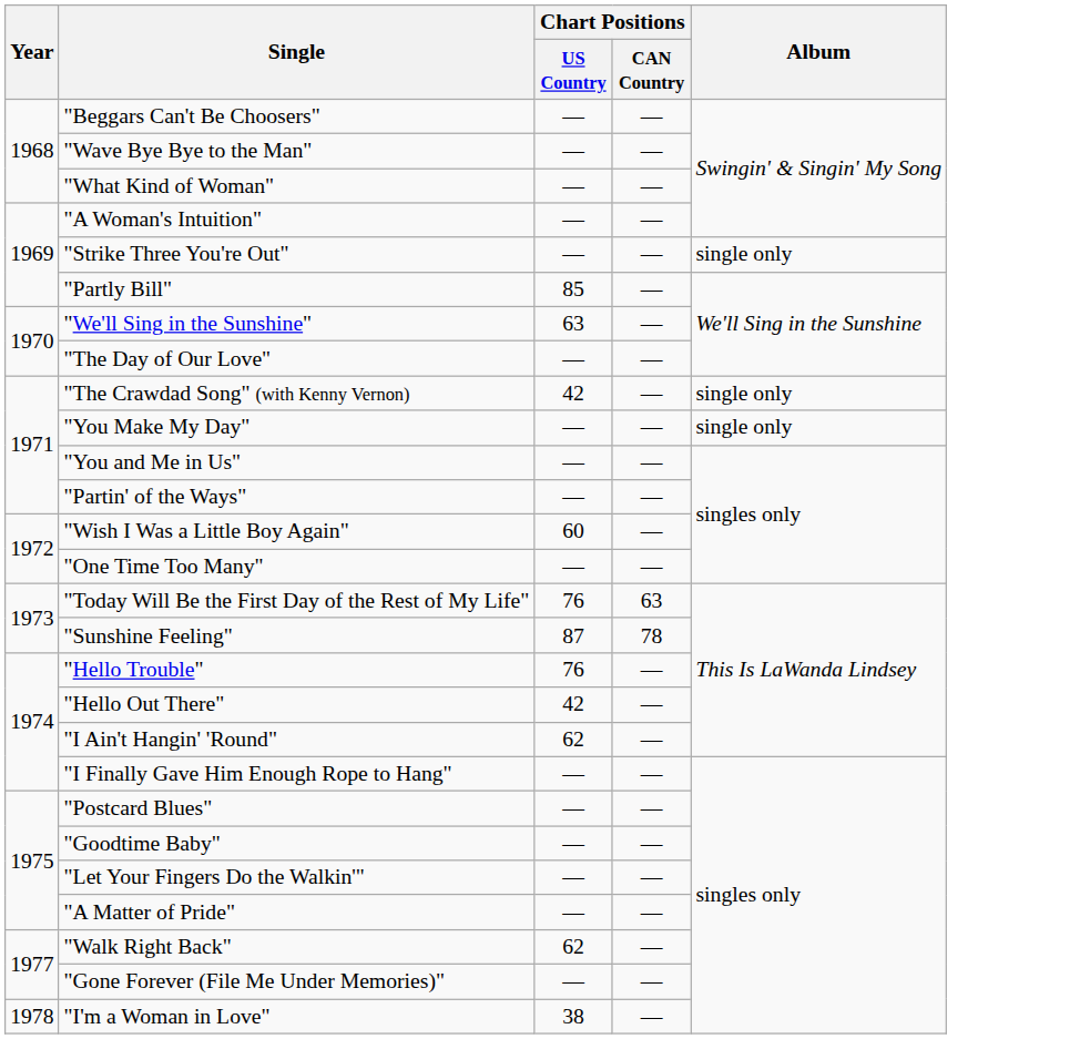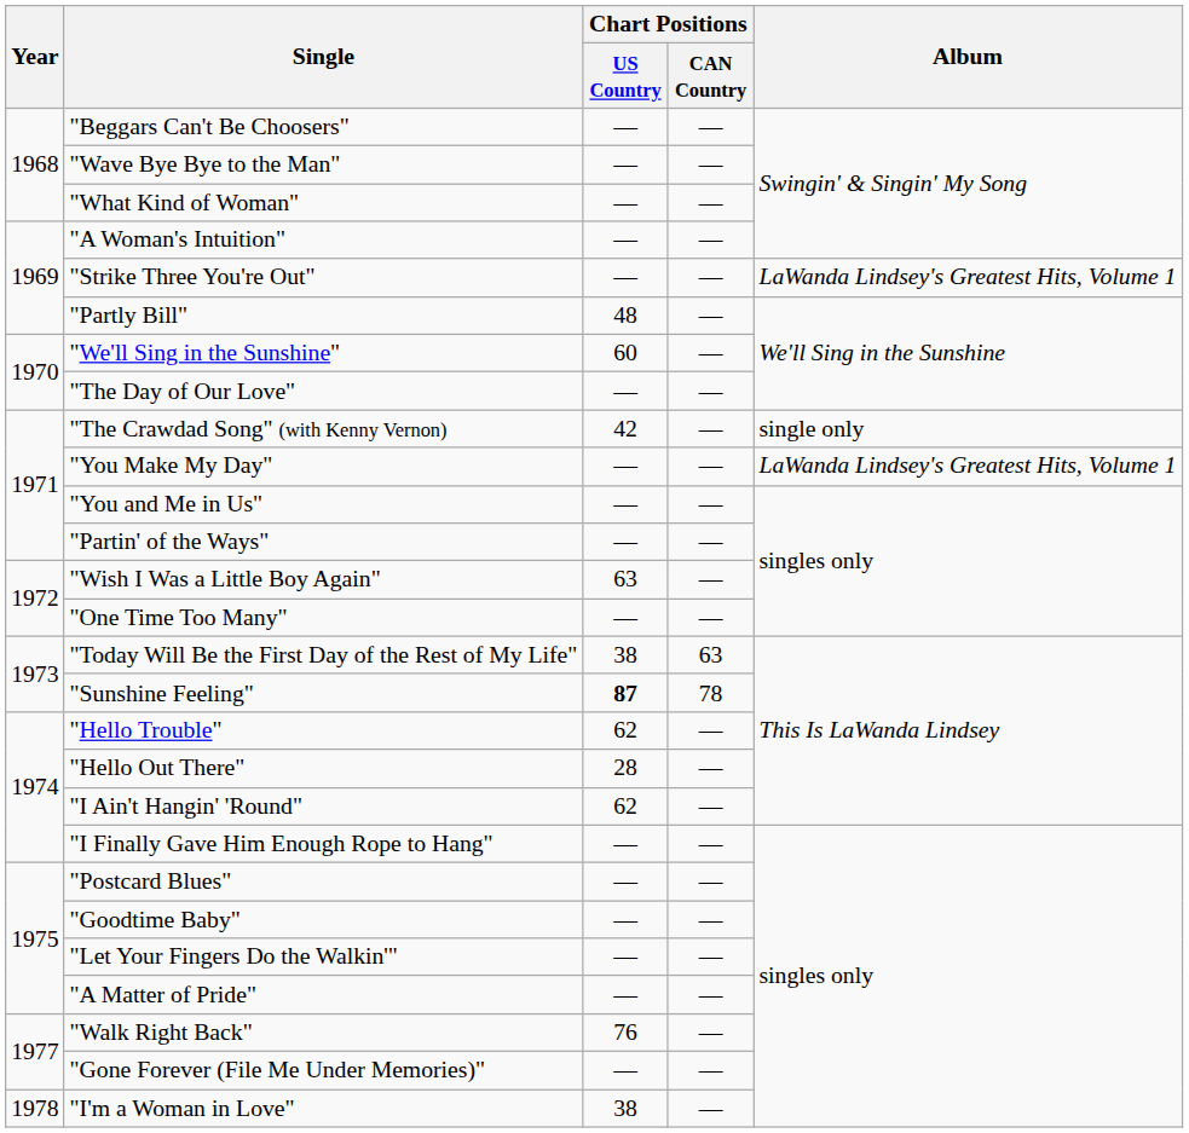"Strike Three You're Out" | Album: single only -> LaWanda Lindsey's Greatest Hits, Volume 1
"Partly Bill" | Chart Positions / US Country: 85 -> 48
"We'll Sing in the Sunshine" | Chart Positions / US Country: 63 -> 60
"You Make My Day" | Album: single only -> LaWanda Lindsey's Greatest Hits, Volume 1
"Wish I Was a Little Boy Again" | Chart Positions / US Country: 60 -> 63
"Today Will Be the First Day of the Rest of My Life" | Chart Positions / US Country: 76 -> 38
"Sunshine Feeling" | Chart Positions / US Country: normal -> bold
"Hello Trouble" | Chart Positions / US Country: 76 -> 62
"Hello Out There" | Chart Positions / US Country: 42 -> 28
"Walk Right Back" | Chart Positions / US Country: 62 -> 76
